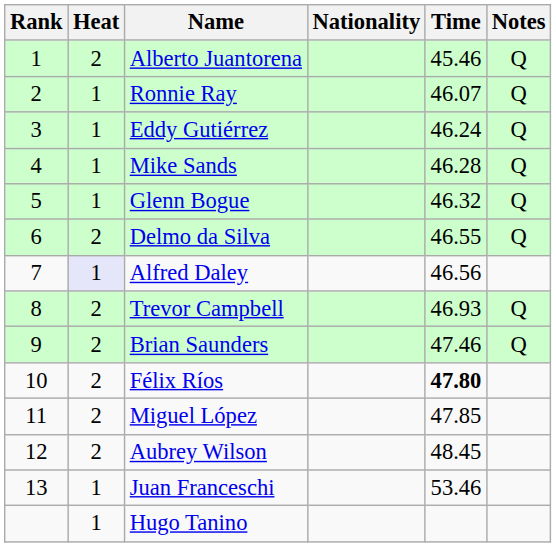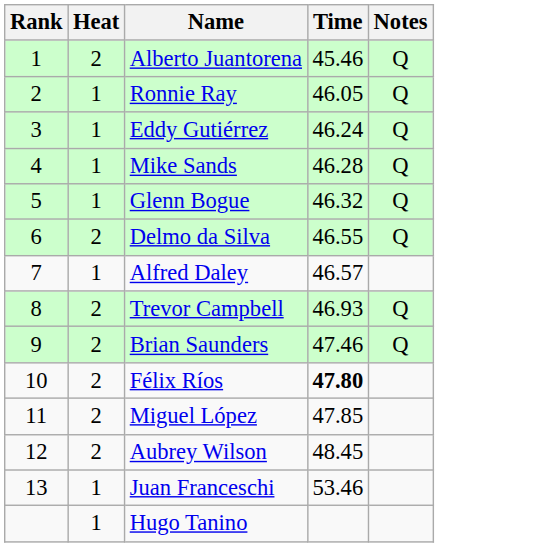- column: Nationality
Ronnie Ray | Time: 46.07 -> 46.05
Alfred Daley | Heat: lavender background -> no background
Alfred Daley | Time: 46.56 -> 46.57
